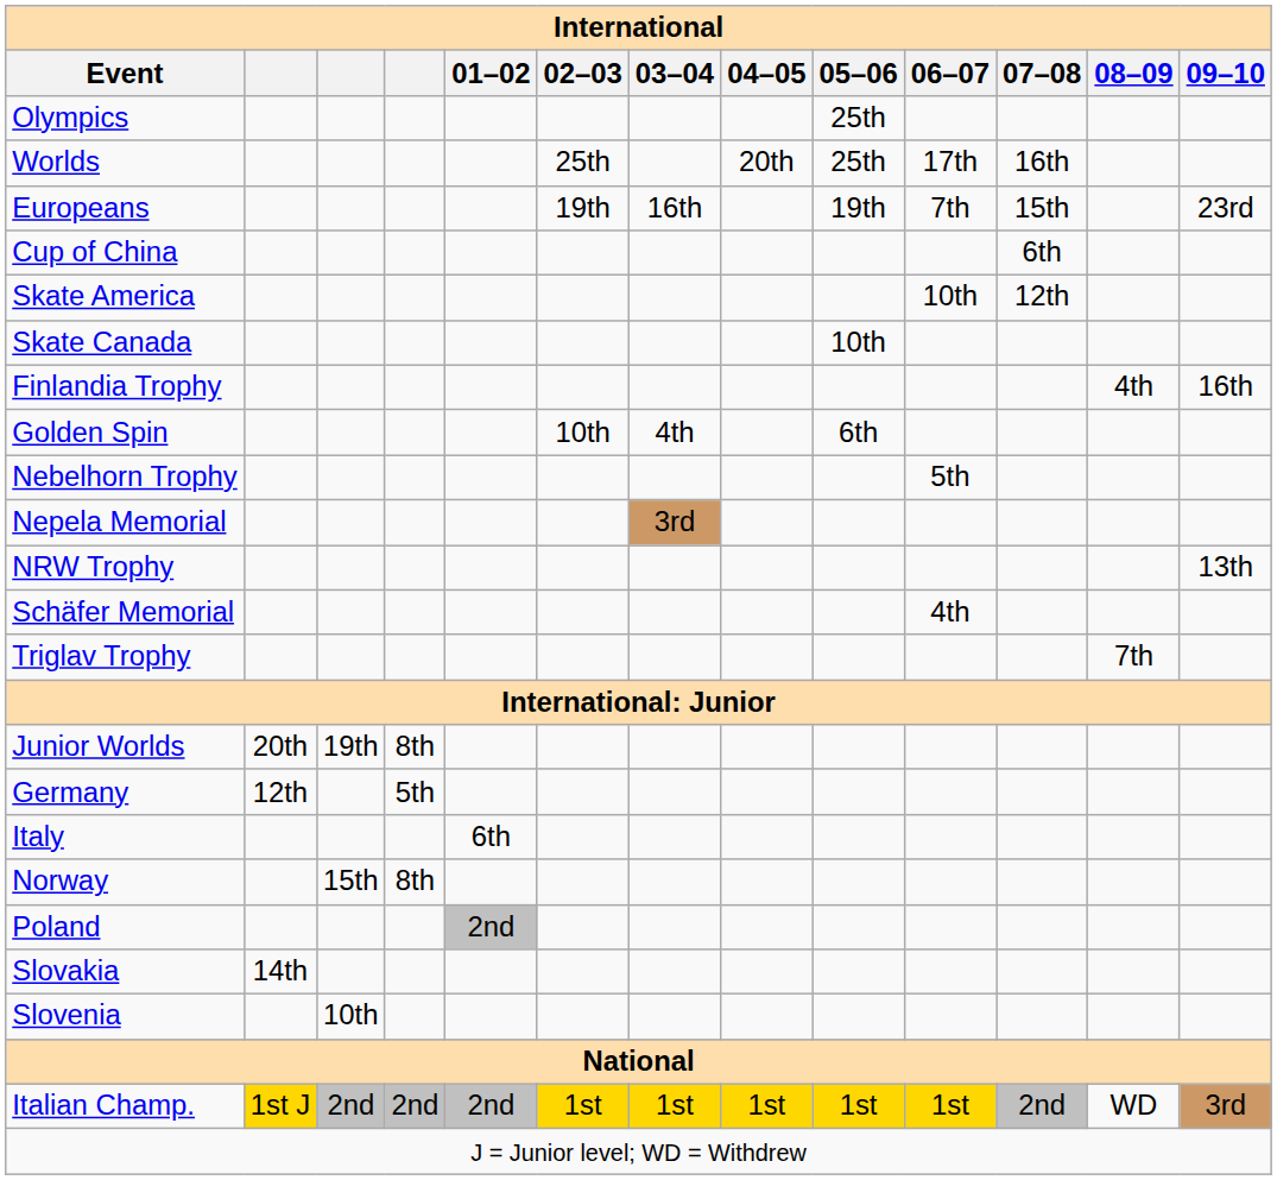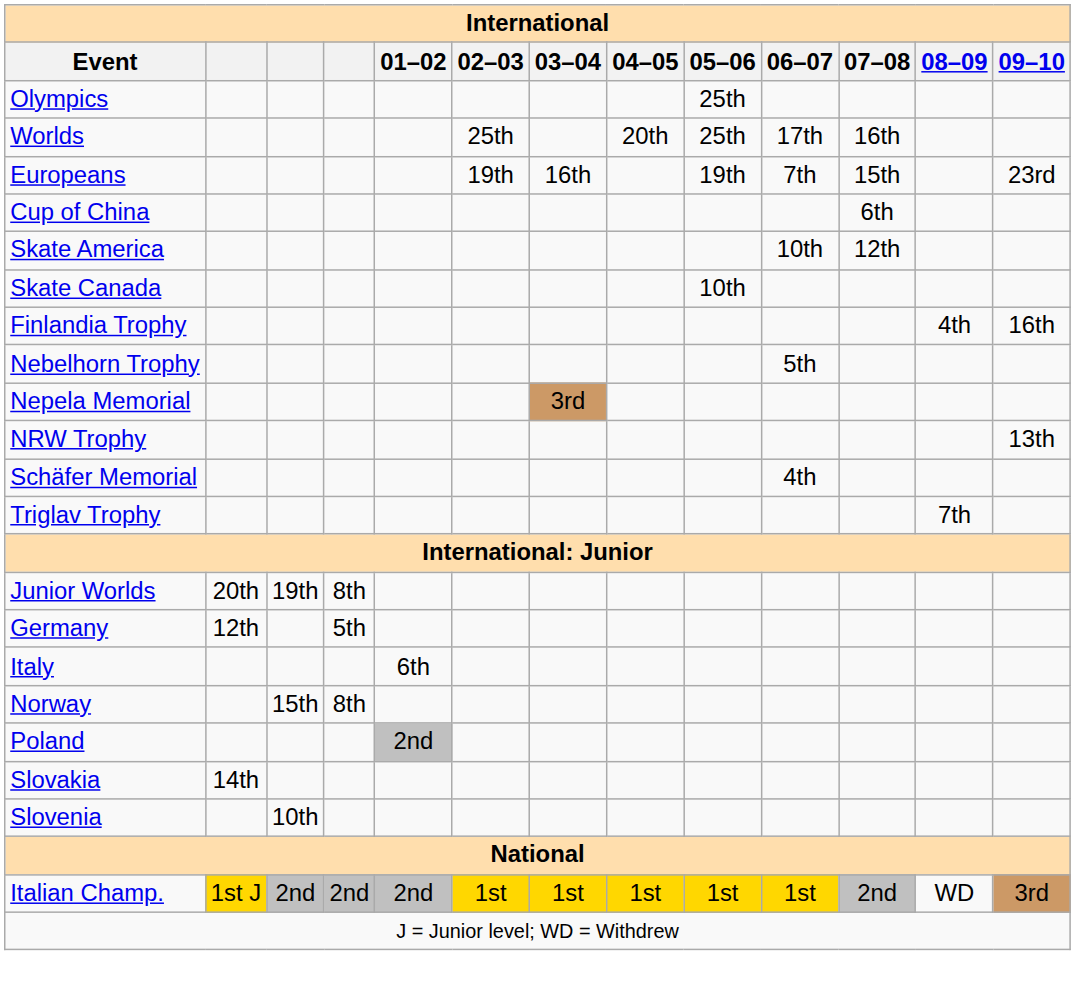- row: Golden Spin | 10th | 4th | 6th
